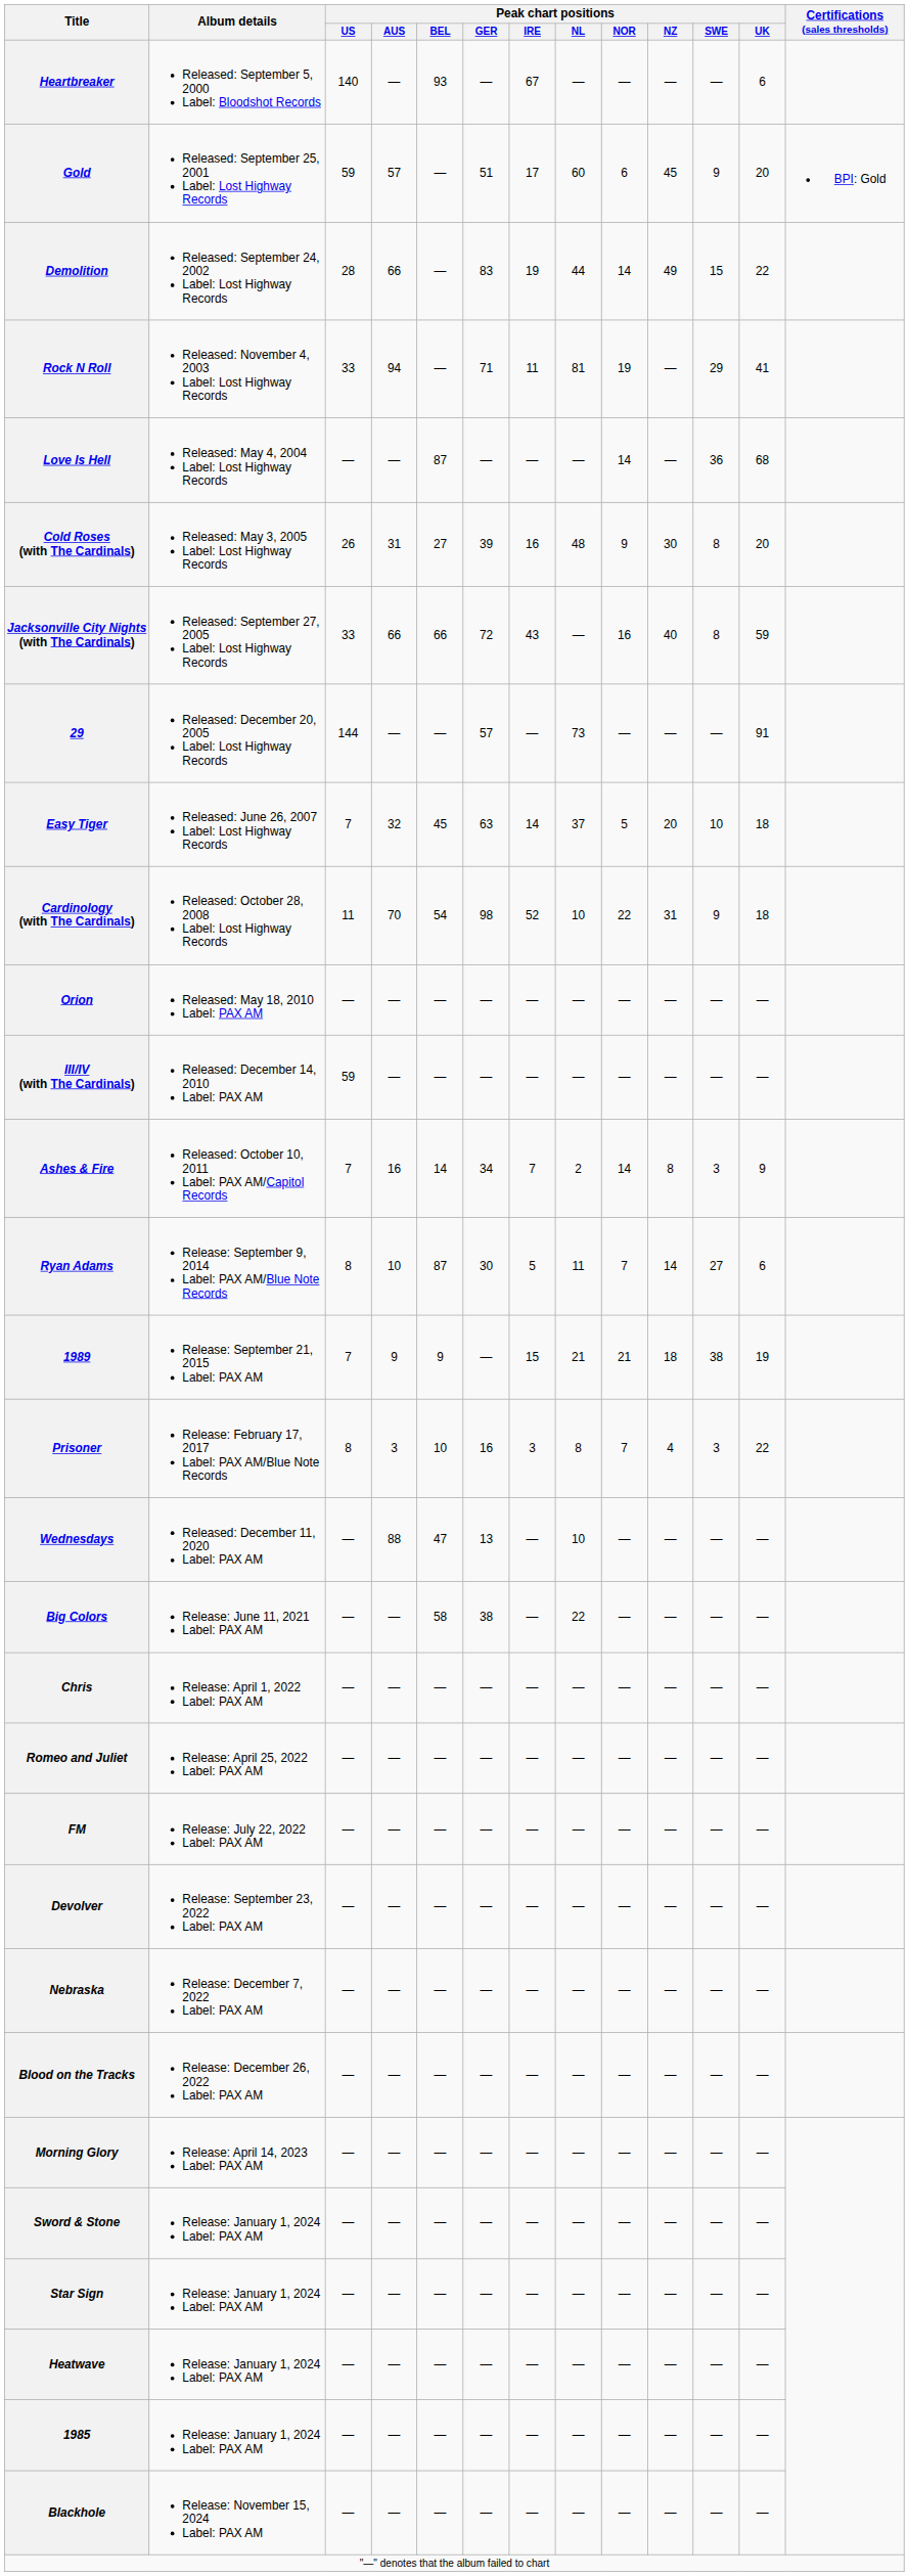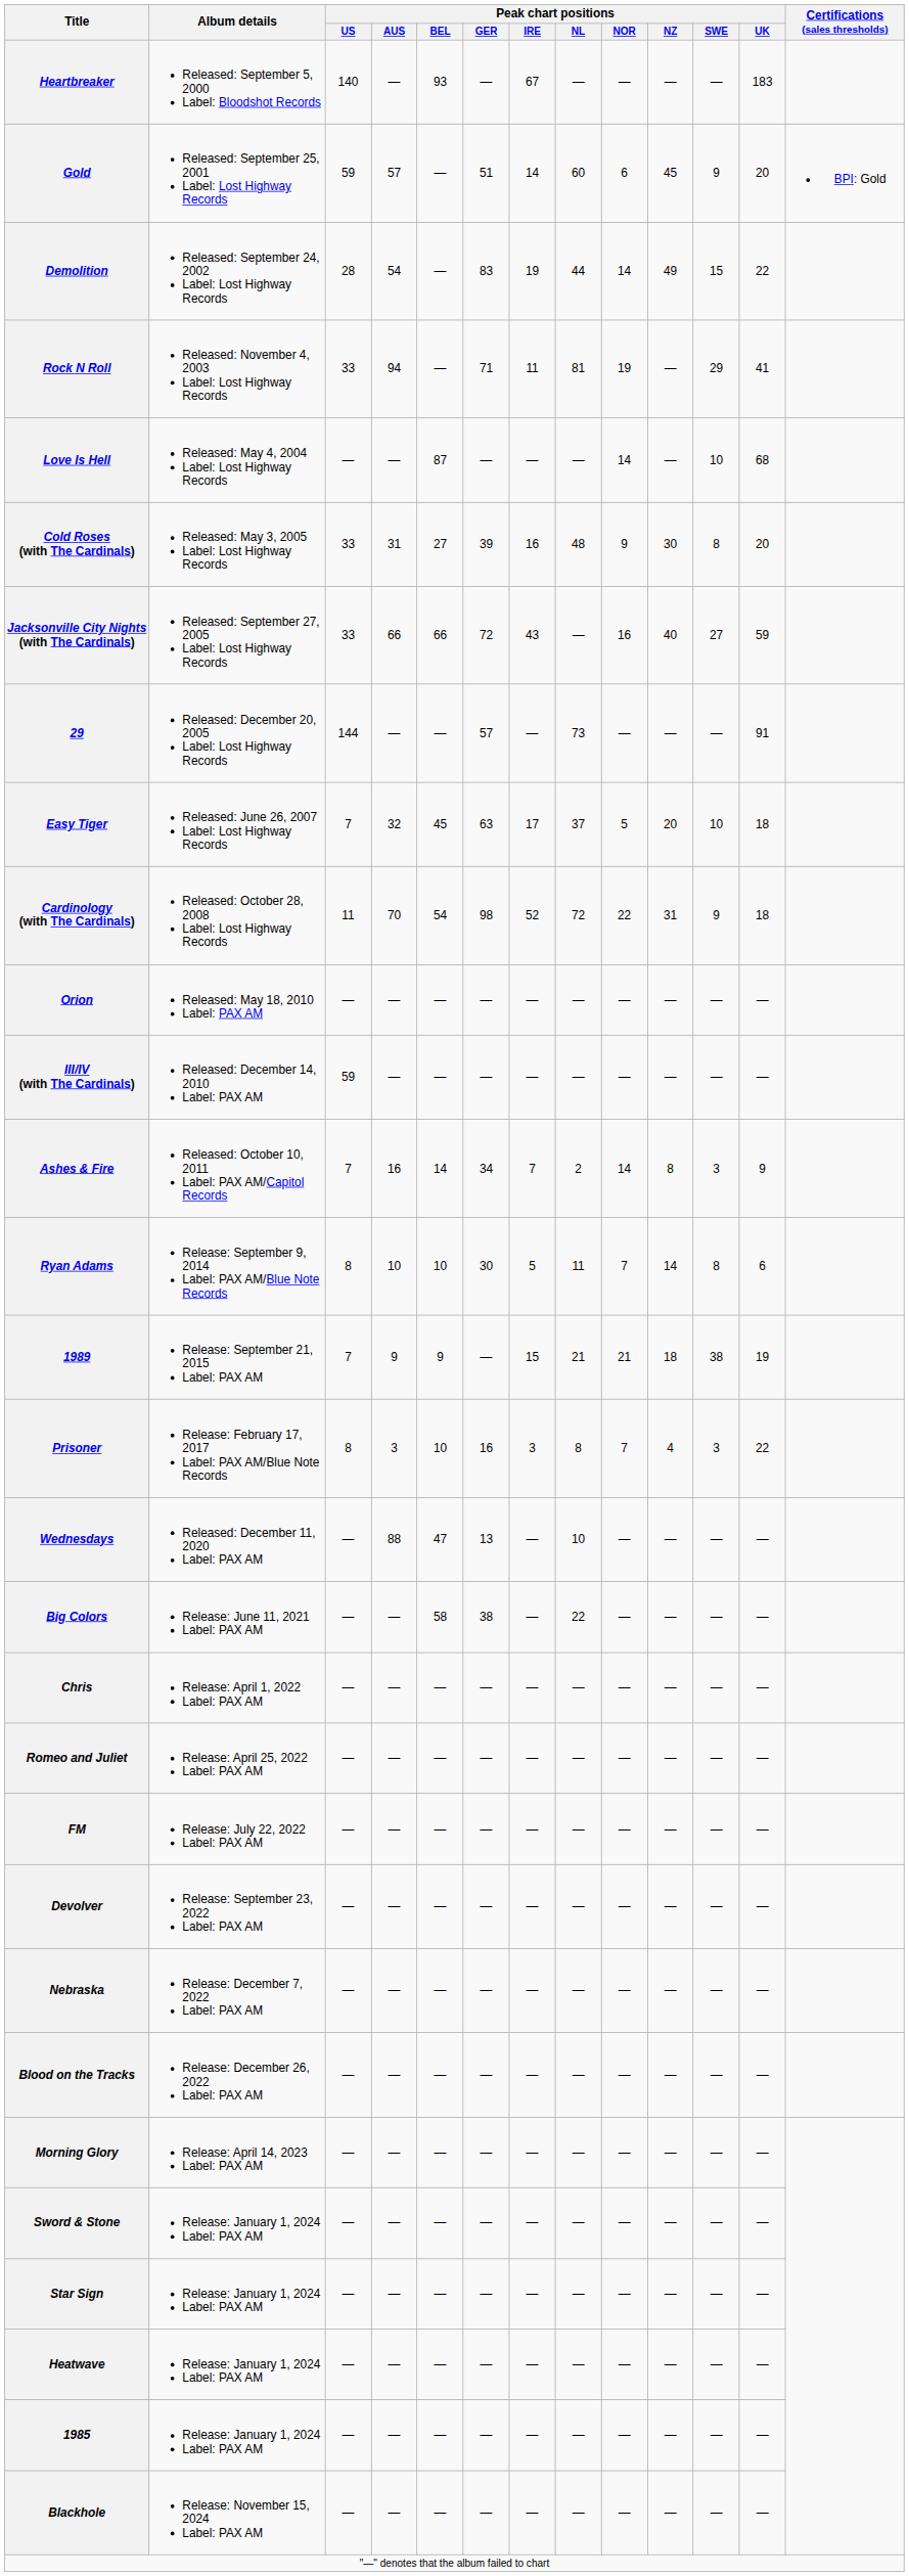Heartbreaker | Peak chart positions / UK: 6 -> 183
Gold | Peak chart positions / IRE: 17 -> 14
Demolition | Peak chart positions / AUS: 66 -> 54
Love Is Hell | Peak chart positions / SWE: 36 -> 10
Cold Roses (with The Cardinals) | Peak chart positions / US: 26 -> 33
Jacksonville City Nights (with The Cardinals) | Peak chart positions / SWE: 8 -> 27
Easy Tiger | Peak chart positions / IRE: 14 -> 17
Cardinology (with The Cardinals) | Peak chart positions / NL: 10 -> 72
Ryan Adams | Peak chart positions / BEL: 87 -> 10
Ryan Adams | Peak chart positions / SWE: 27 -> 8
